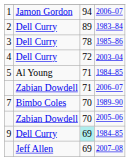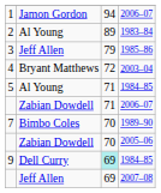2 | column 2: Dell Curry -> Al Young
3 | column 2: Dell Curry -> Jeff Allen
3 | column 3: 78 -> 79
4 | column 2: Dell Curry -> Bryant Matthews
